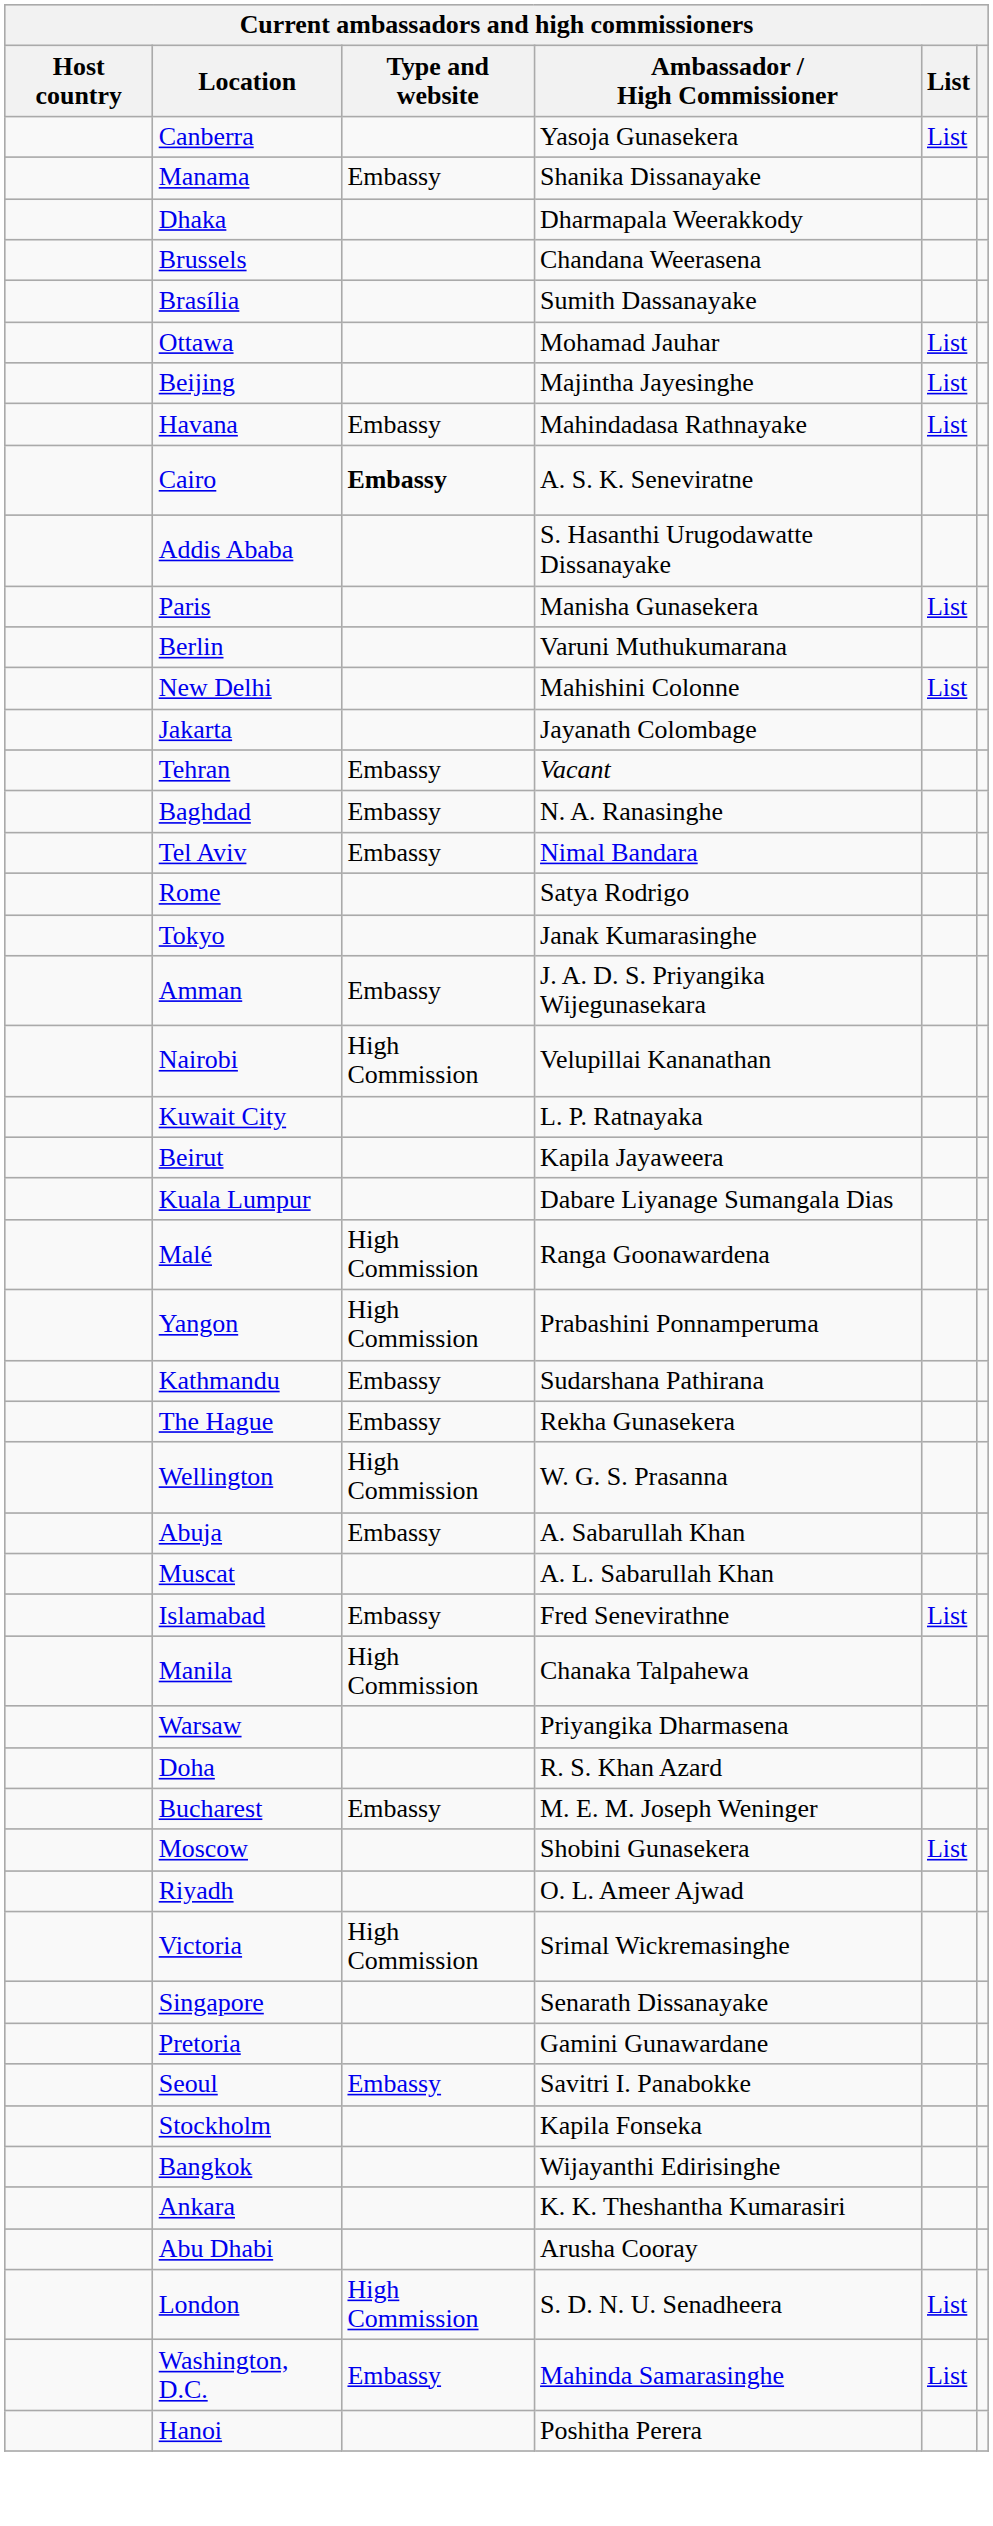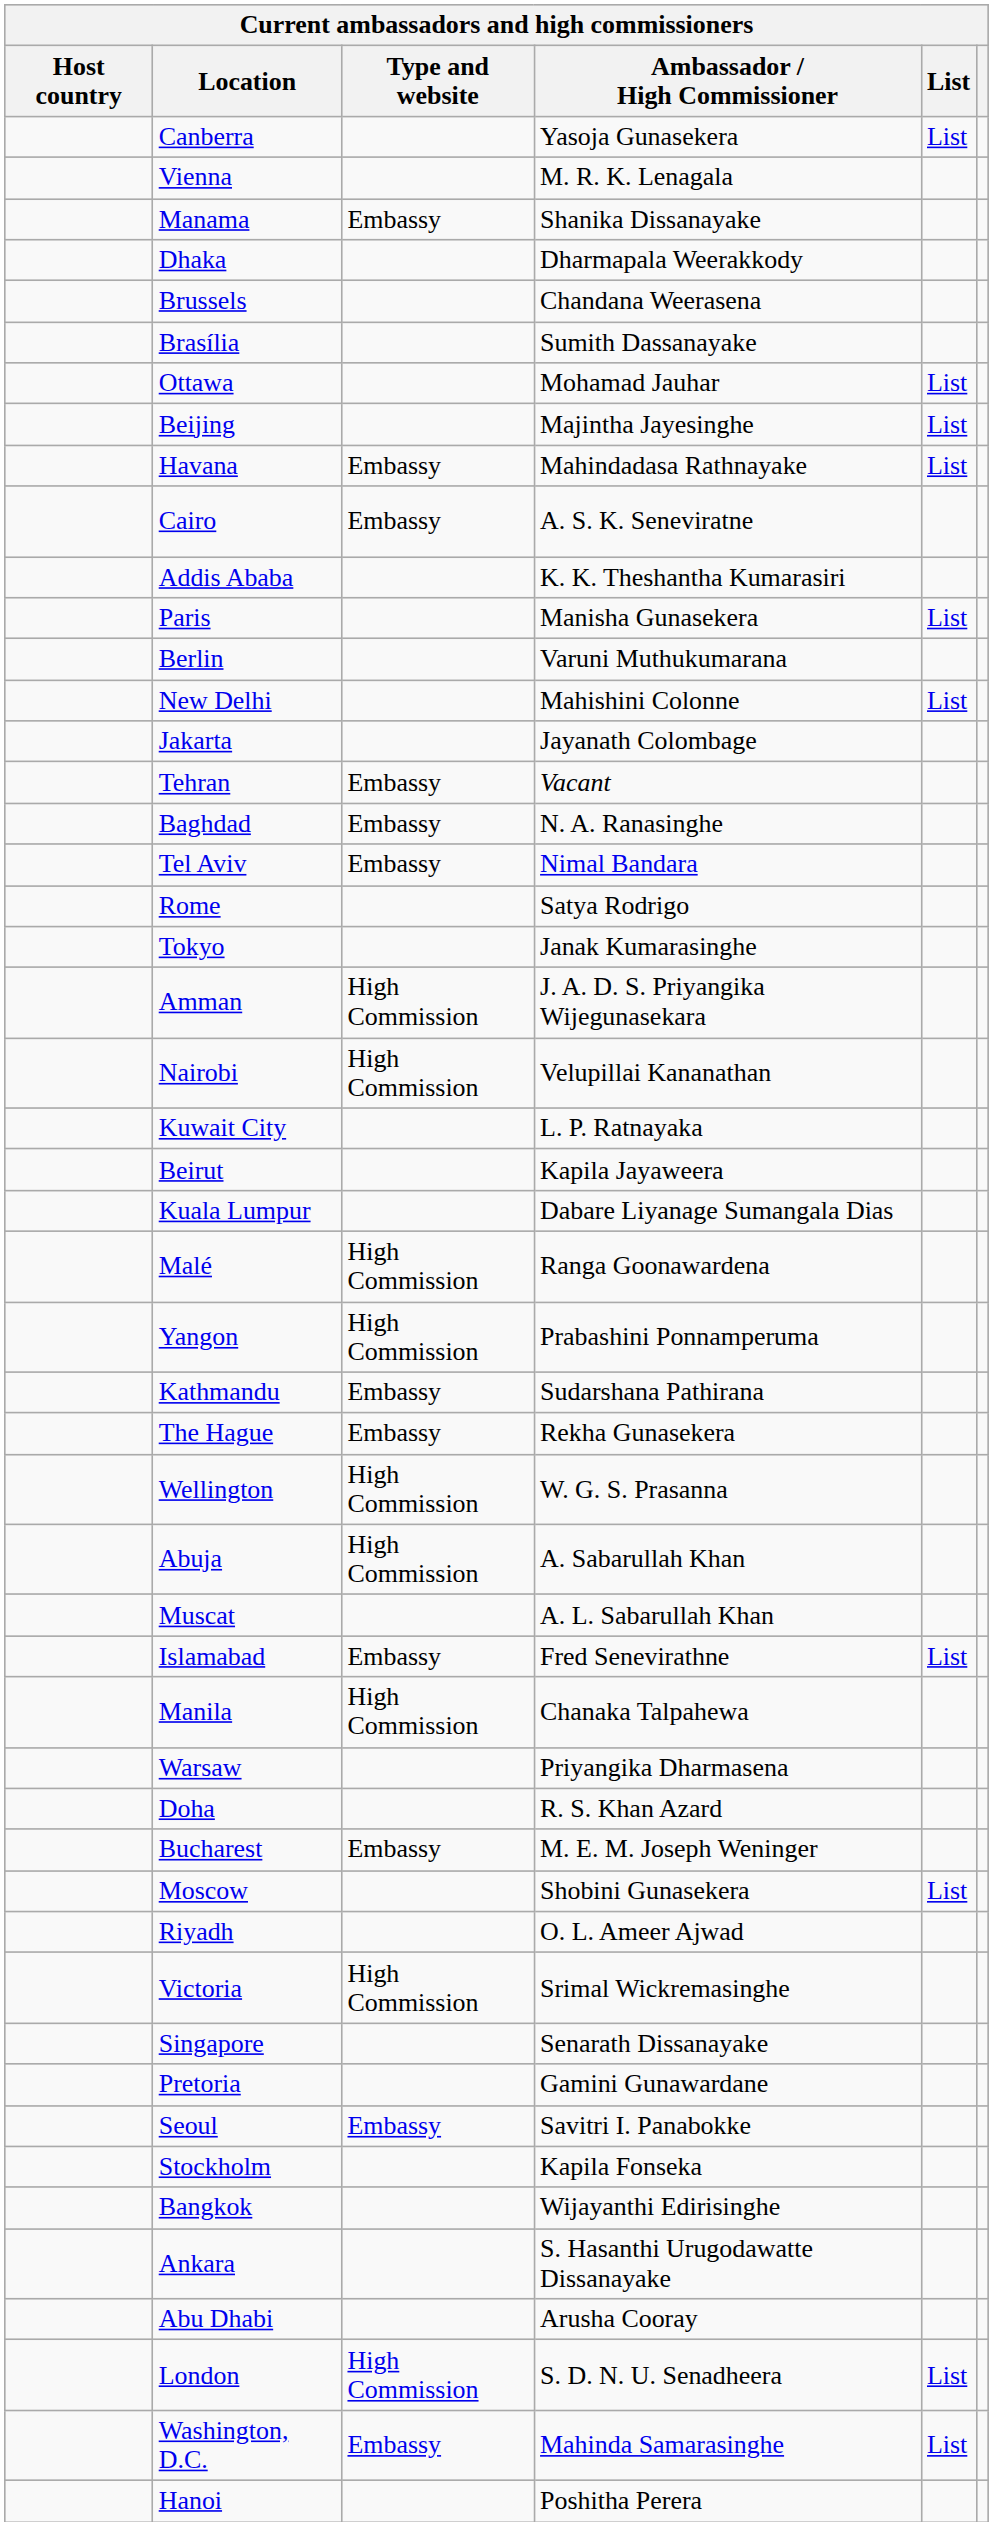+ row: Vienna | M. R. K. Lenagala
Cairo | Type and website: bold -> normal
Addis Ababa | Ambassador / High Commissioner: S. Hasanthi Urugodawatte Dissanayake -> K. K. Theshantha Kumarasiri
Amman | Type and website: Embassy -> High Commission
Abuja | Type and website: Embassy -> High Commission
Ankara | Ambassador / High Commissioner: K. K. Theshantha Kumarasiri -> S. Hasanthi Urugodawatte Dissanayake
